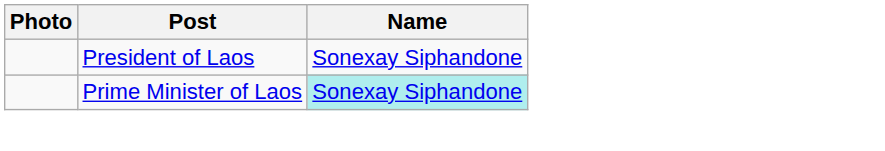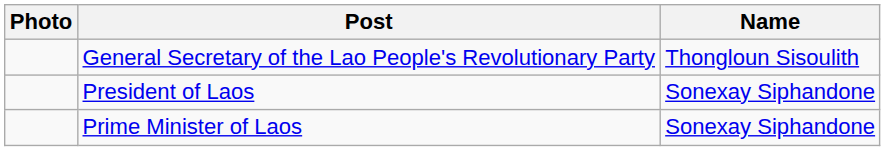+ row: General Secretary of the Lao People's Revolutionary Party | Thongloun Sisoulith
Prime Minister of Laos | Name: paleturquoise background -> no background
